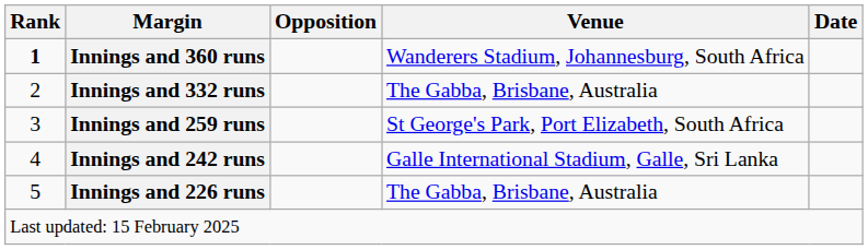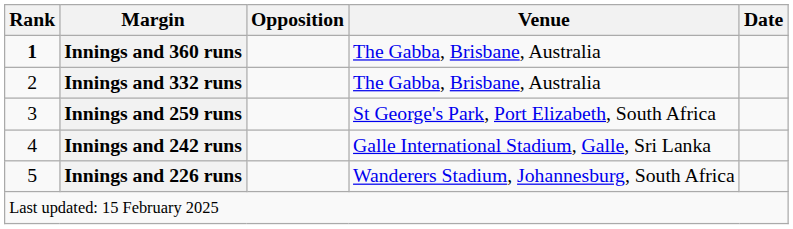Innings and 360 runs | Venue: Wanderers Stadium, Johannesburg, South Africa -> The Gabba, Brisbane, Australia
Innings and 226 runs | Venue: The Gabba, Brisbane, Australia -> Wanderers Stadium, Johannesburg, South Africa
